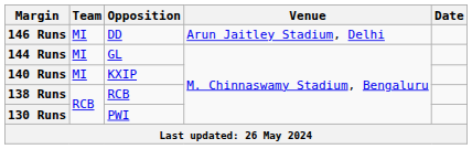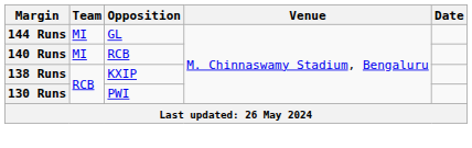- row: 146 Runs | MI | DD | Arun Jaitley Stadium, Delhi
140 Runs | Opposition: KXIP -> RCB
138 Runs | Opposition: RCB -> KXIP
